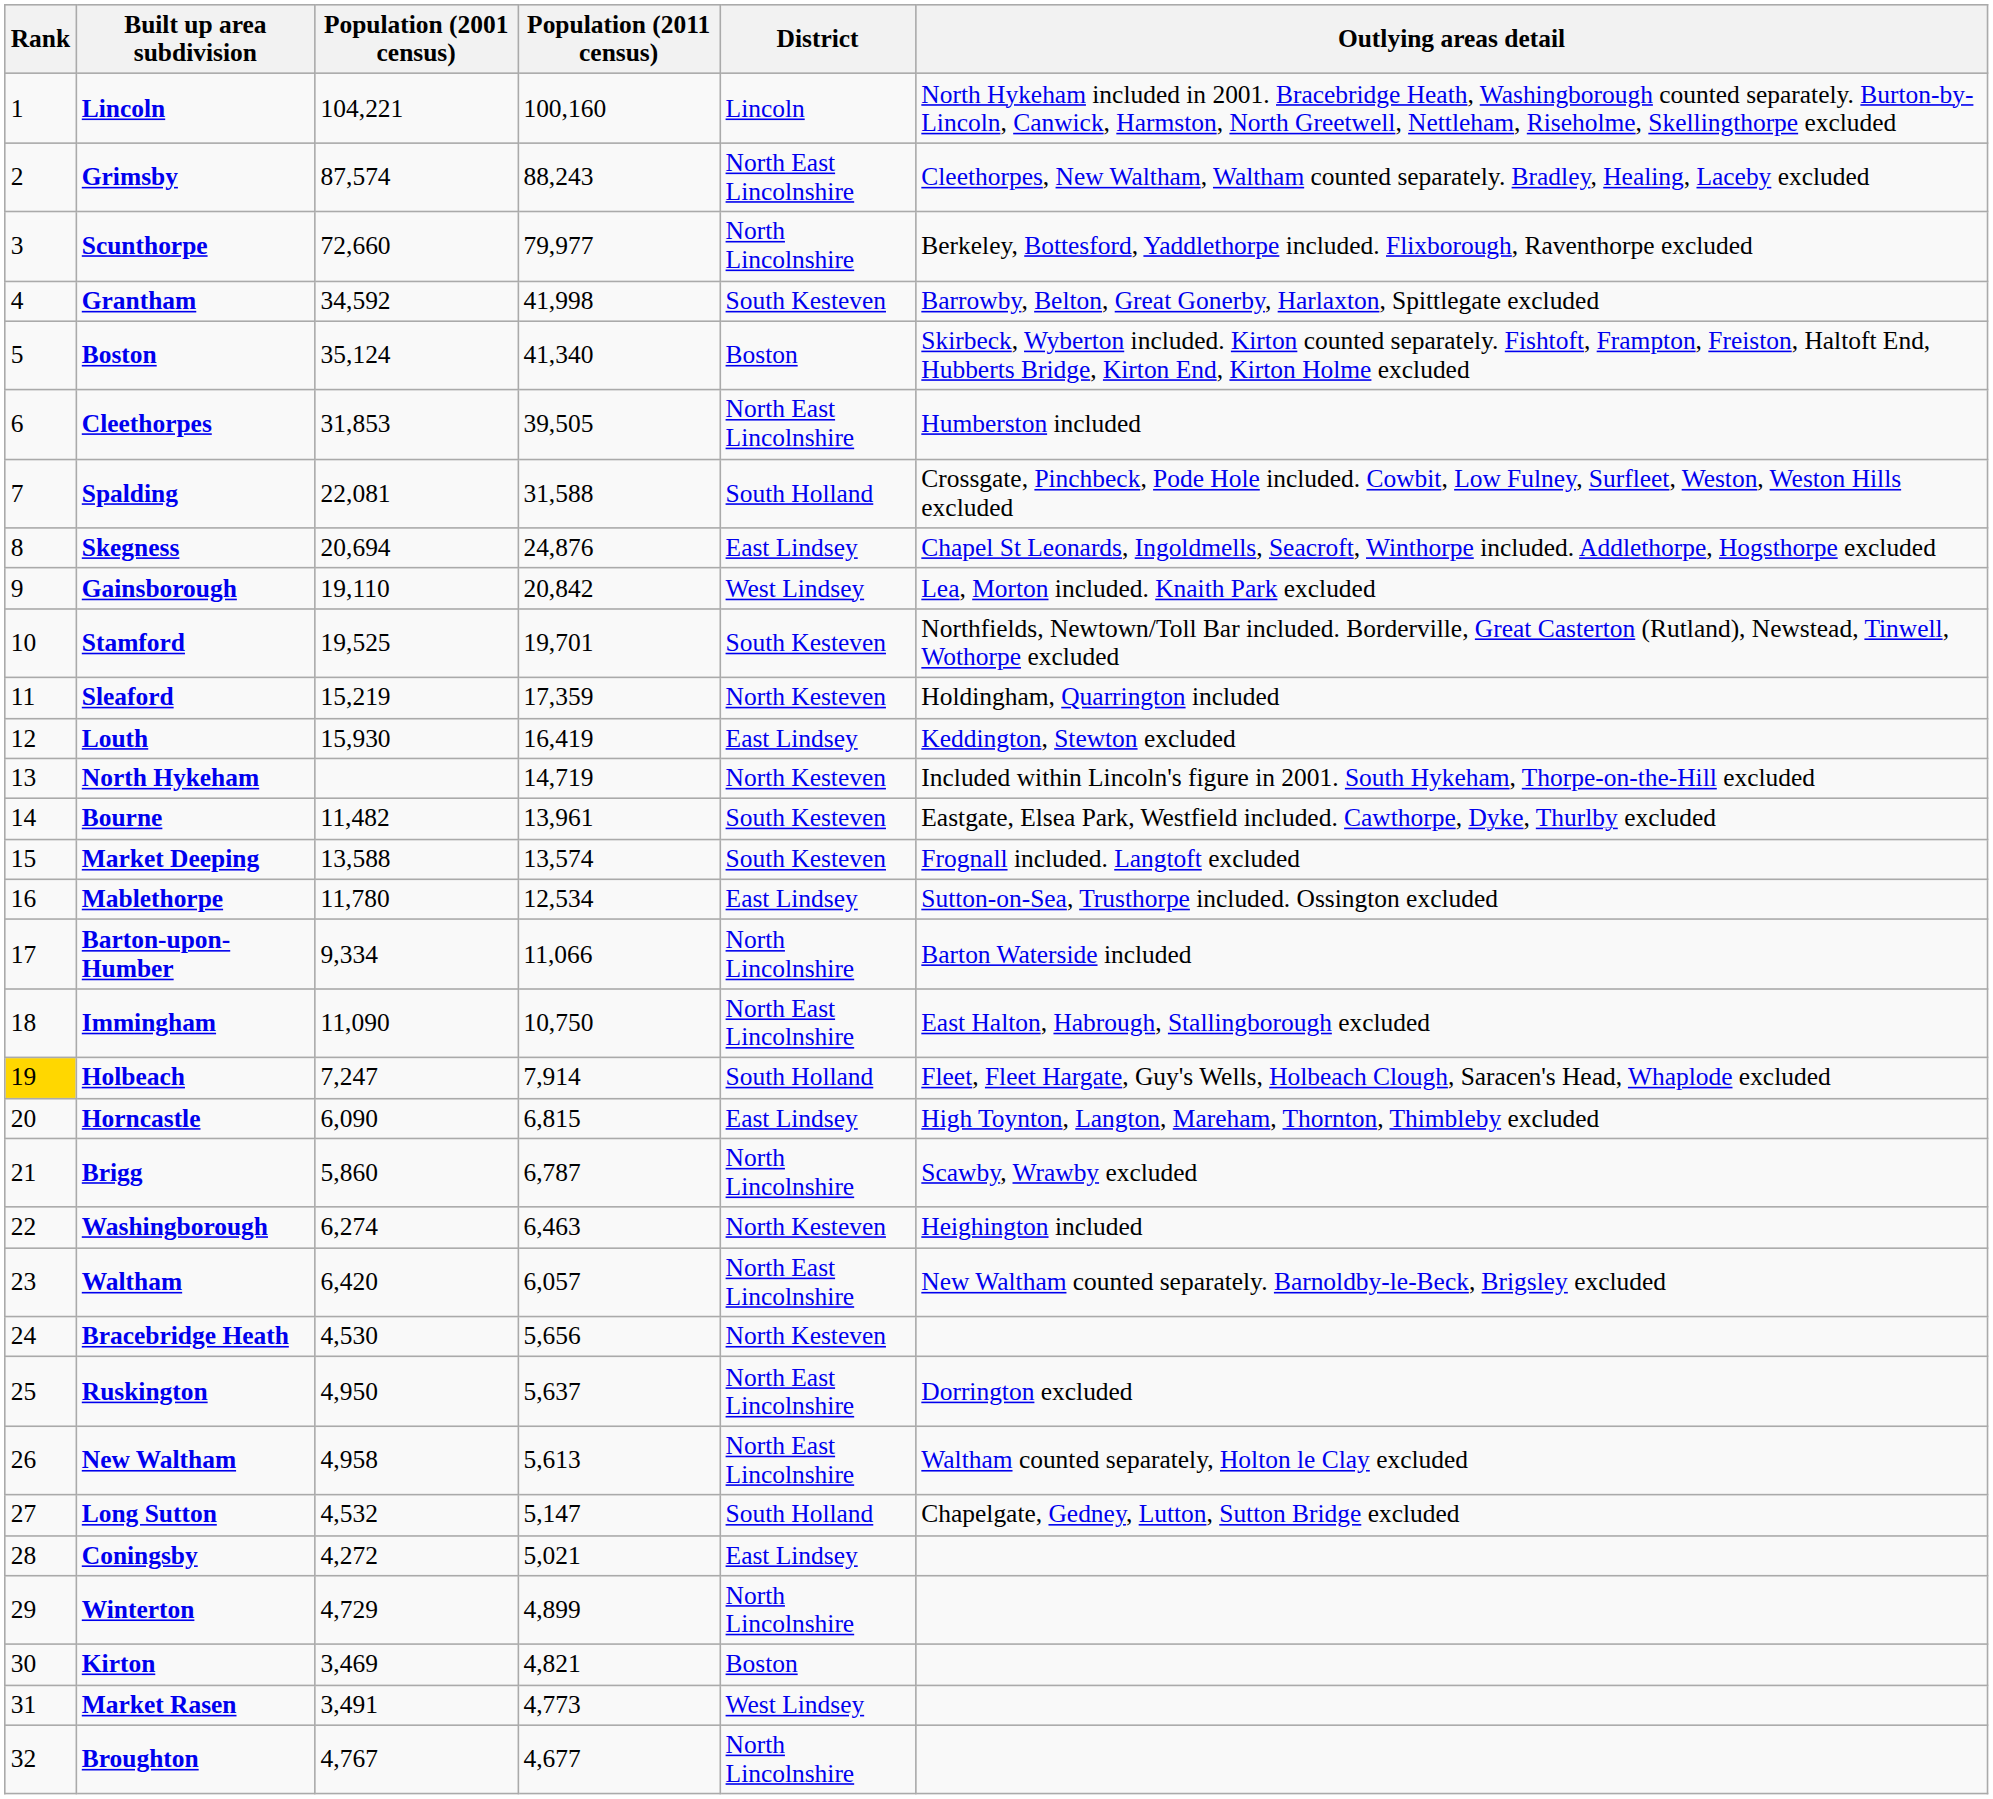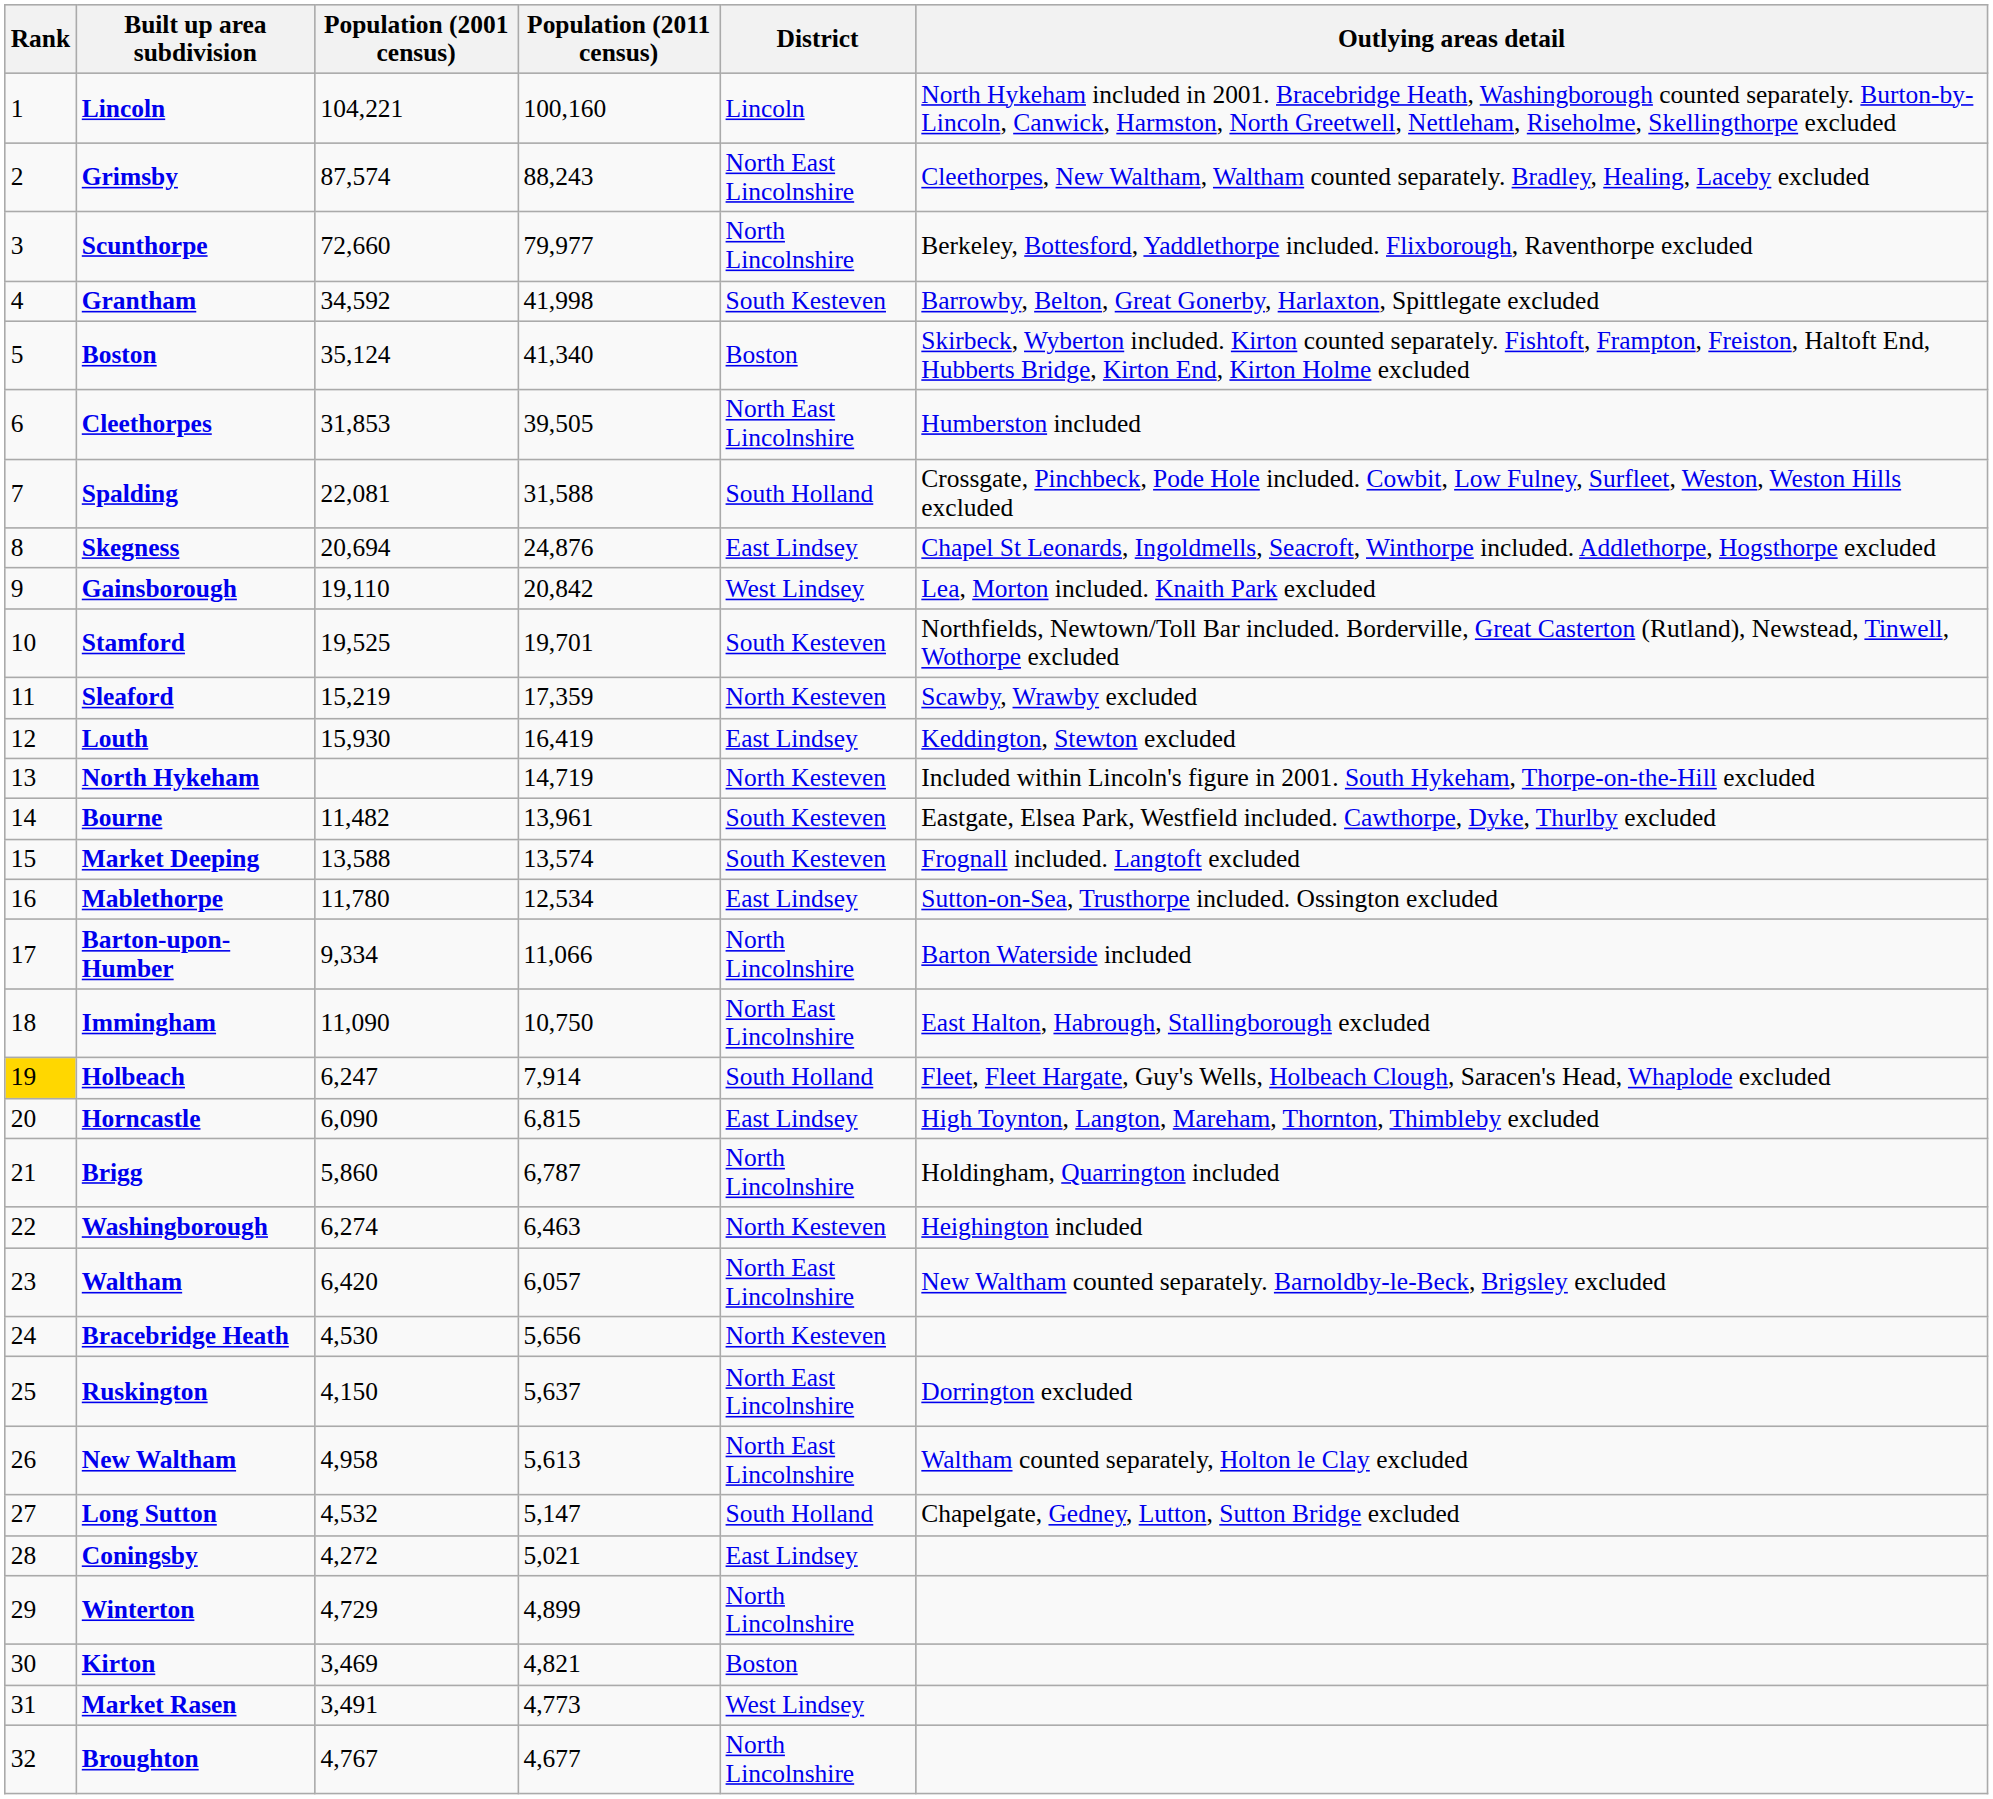Sleaford | Outlying areas detail: Holdingham, Quarrington included -> Scawby, Wrawby excluded
Holbeach | Population (2001 census): 7,247 -> 6,247
Brigg | Outlying areas detail: Scawby, Wrawby excluded -> Holdingham, Quarrington included
Ruskington | Population (2001 census): 4,950 -> 4,150
